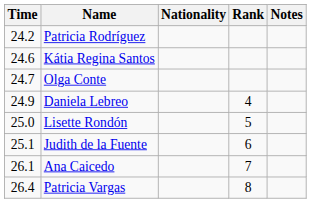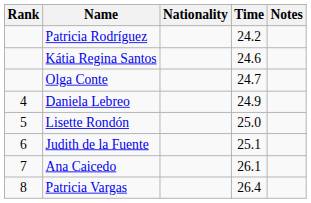columns swapped: Rank <-> Time
